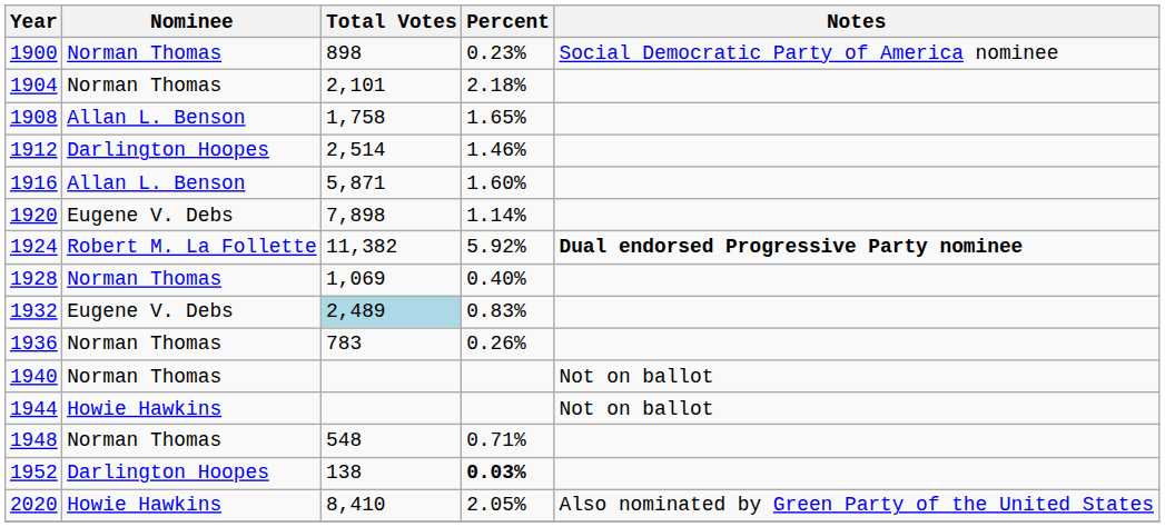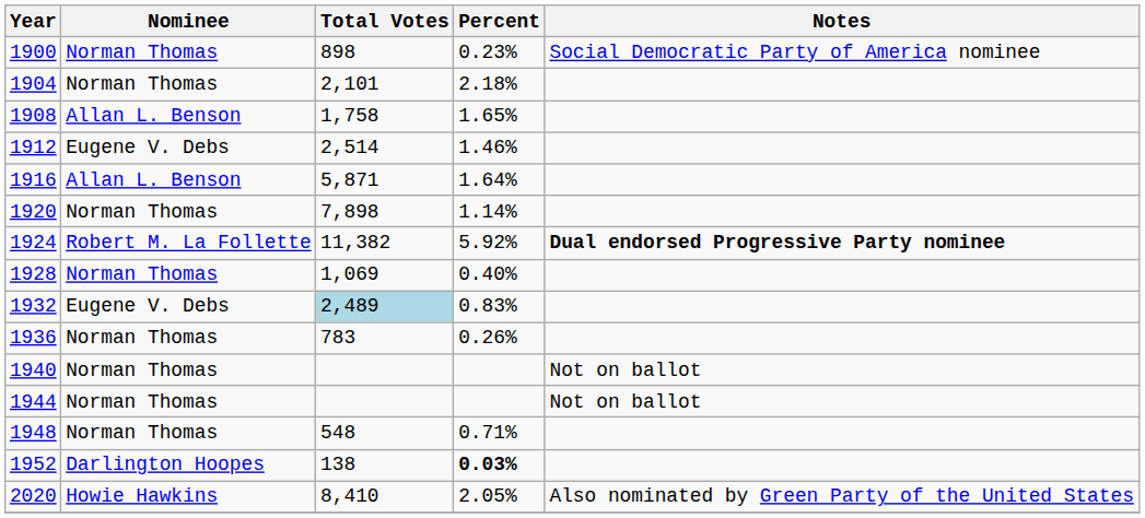1912 | Nominee: Darlington Hoopes -> Eugene V. Debs
1916 | Percent: 1.60% -> 1.64%
1920 | Nominee: Eugene V. Debs -> Norman Thomas
1944 | Nominee: Howie Hawkins -> Norman Thomas
